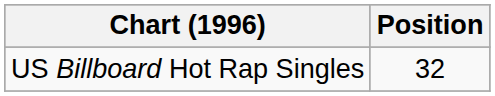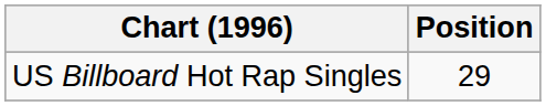US Billboard Hot Rap Singles | Position: 32 -> 29
